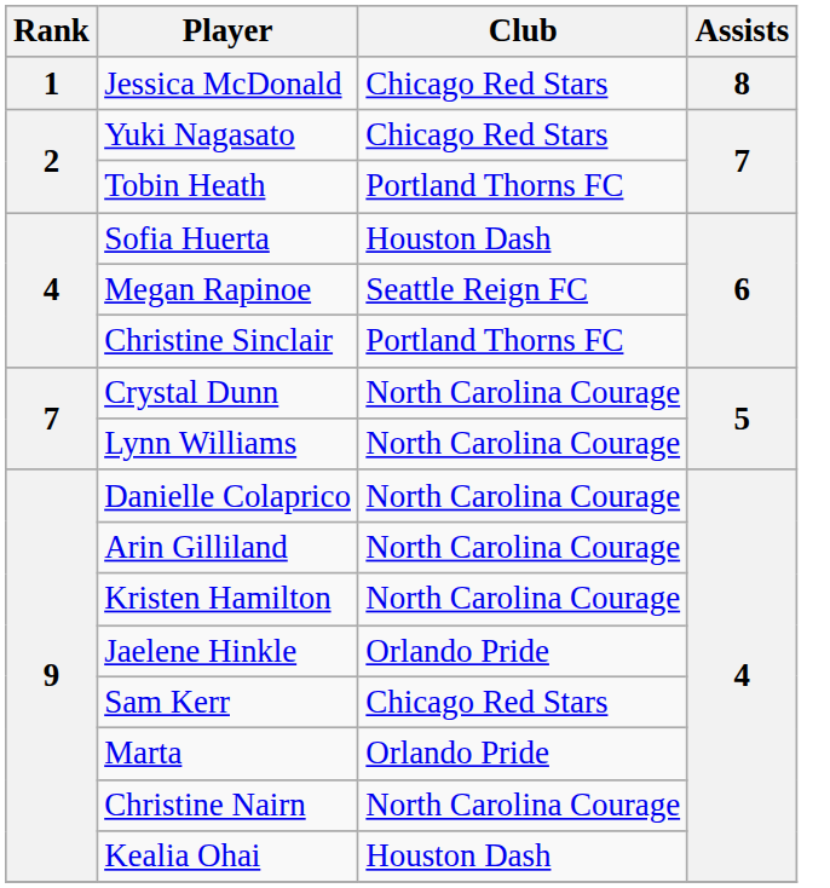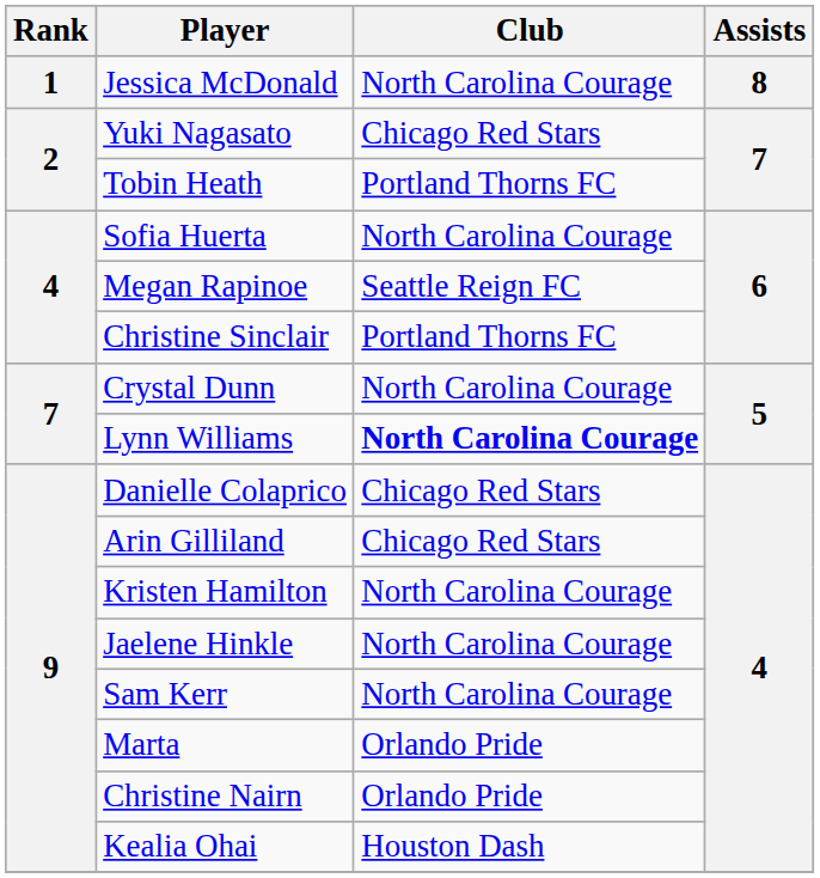Jessica McDonald | Club: Chicago Red Stars -> North Carolina Courage
Sofia Huerta | Club: Houston Dash -> North Carolina Courage
Lynn Williams | Club: normal -> bold
Danielle Colaprico | Club: North Carolina Courage -> Chicago Red Stars
Arin Gilliland | Club: North Carolina Courage -> Chicago Red Stars
Jaelene Hinkle | Club: Orlando Pride -> North Carolina Courage
Sam Kerr | Club: Chicago Red Stars -> North Carolina Courage
Christine Nairn | Club: North Carolina Courage -> Orlando Pride
